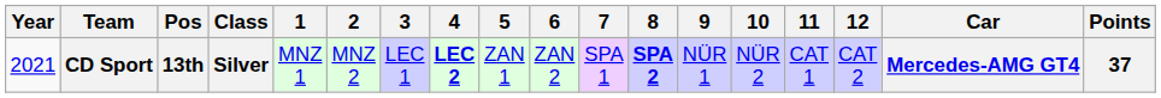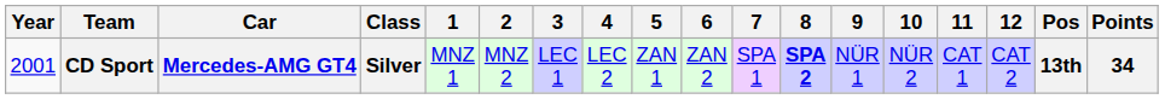columns swapped: Car <-> Pos
CD Sport | Year: 2021 -> 2001
CD Sport | 4: bold -> normal
CD Sport | Points: 37 -> 34
